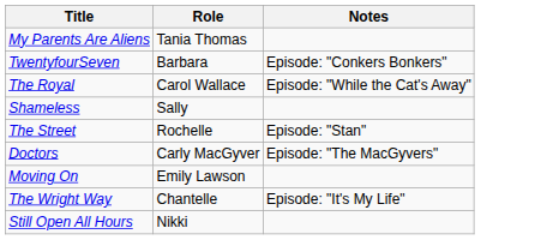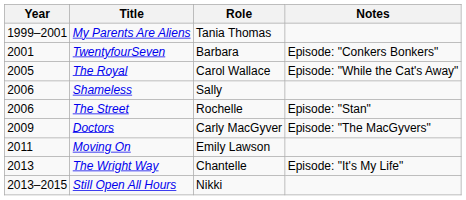+ column: Year | 1999–2001 | 2001 | 2005 | 2006 | 2006 | 2009 | 2011 | 2013 | 2013–2015
